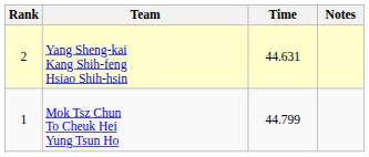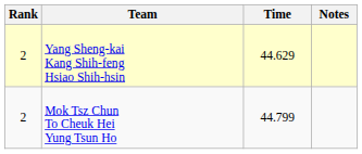Yang Sheng-kai Kang Shih-feng Hsiao Shih-hsin | Time: 44.631 -> 44.629
Mok Tsz Chun To Cheuk Hei Yung Tsun Ho | Rank: 1 -> 2
